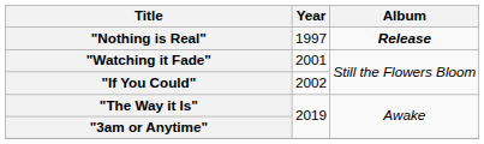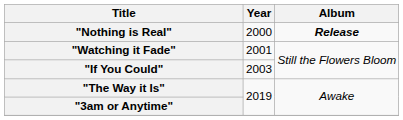"Nothing is Real" | Year: 1997 -> 2000
"If You Could" | Year: 2002 -> 2003
